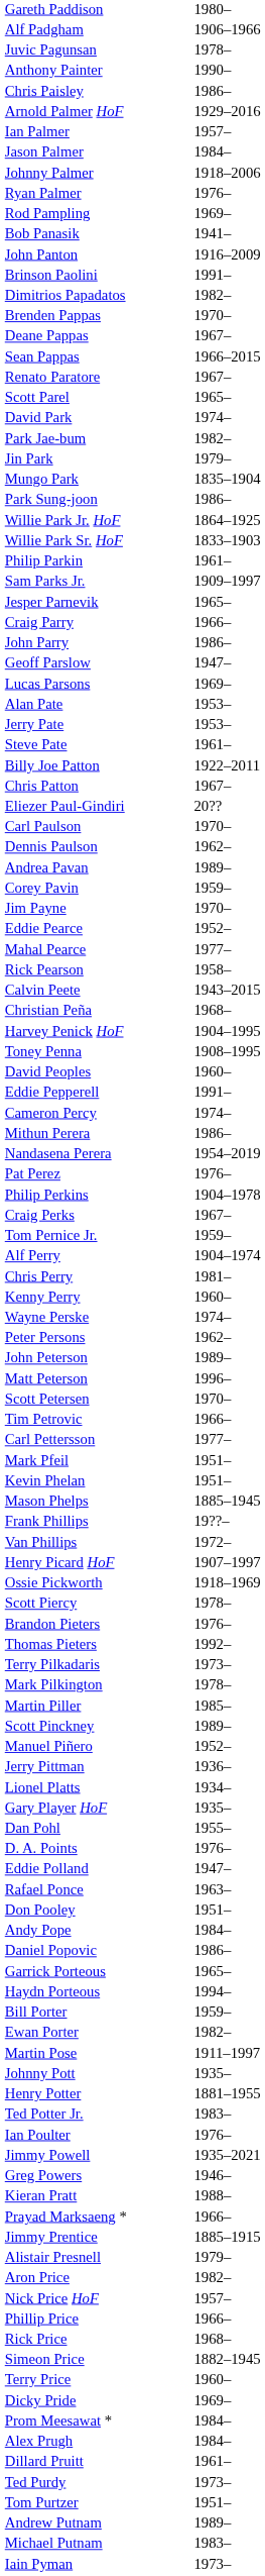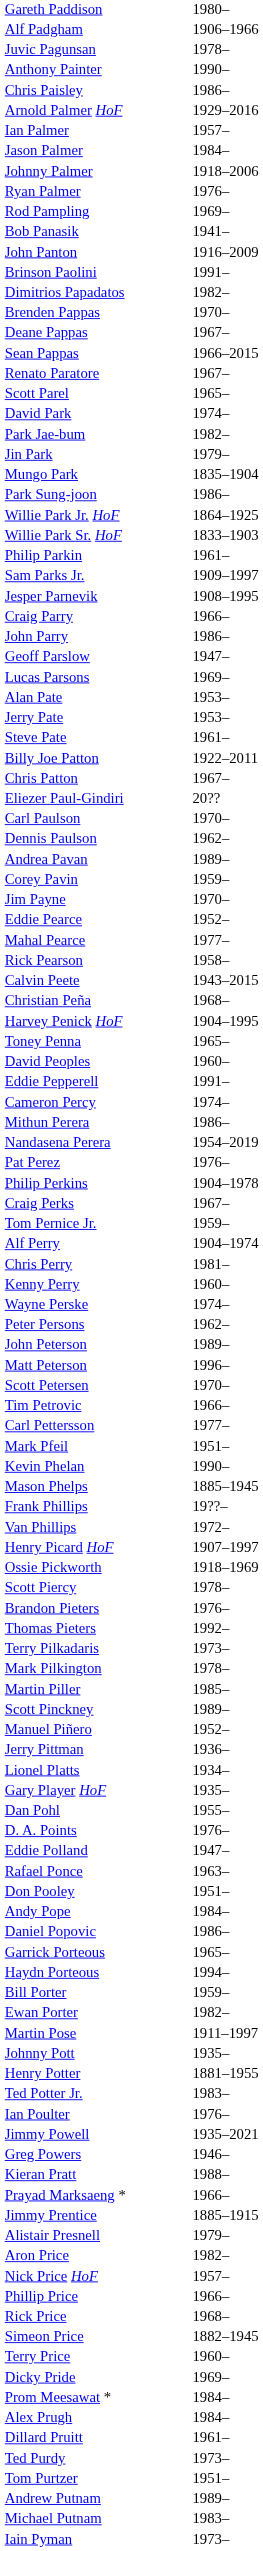Jesper Parnevik | column 2: 1965– -> 1908–1995
Toney Penna | column 2: 1908–1995 -> 1965–
Kevin Phelan | column 2: 1951– -> 1990–
